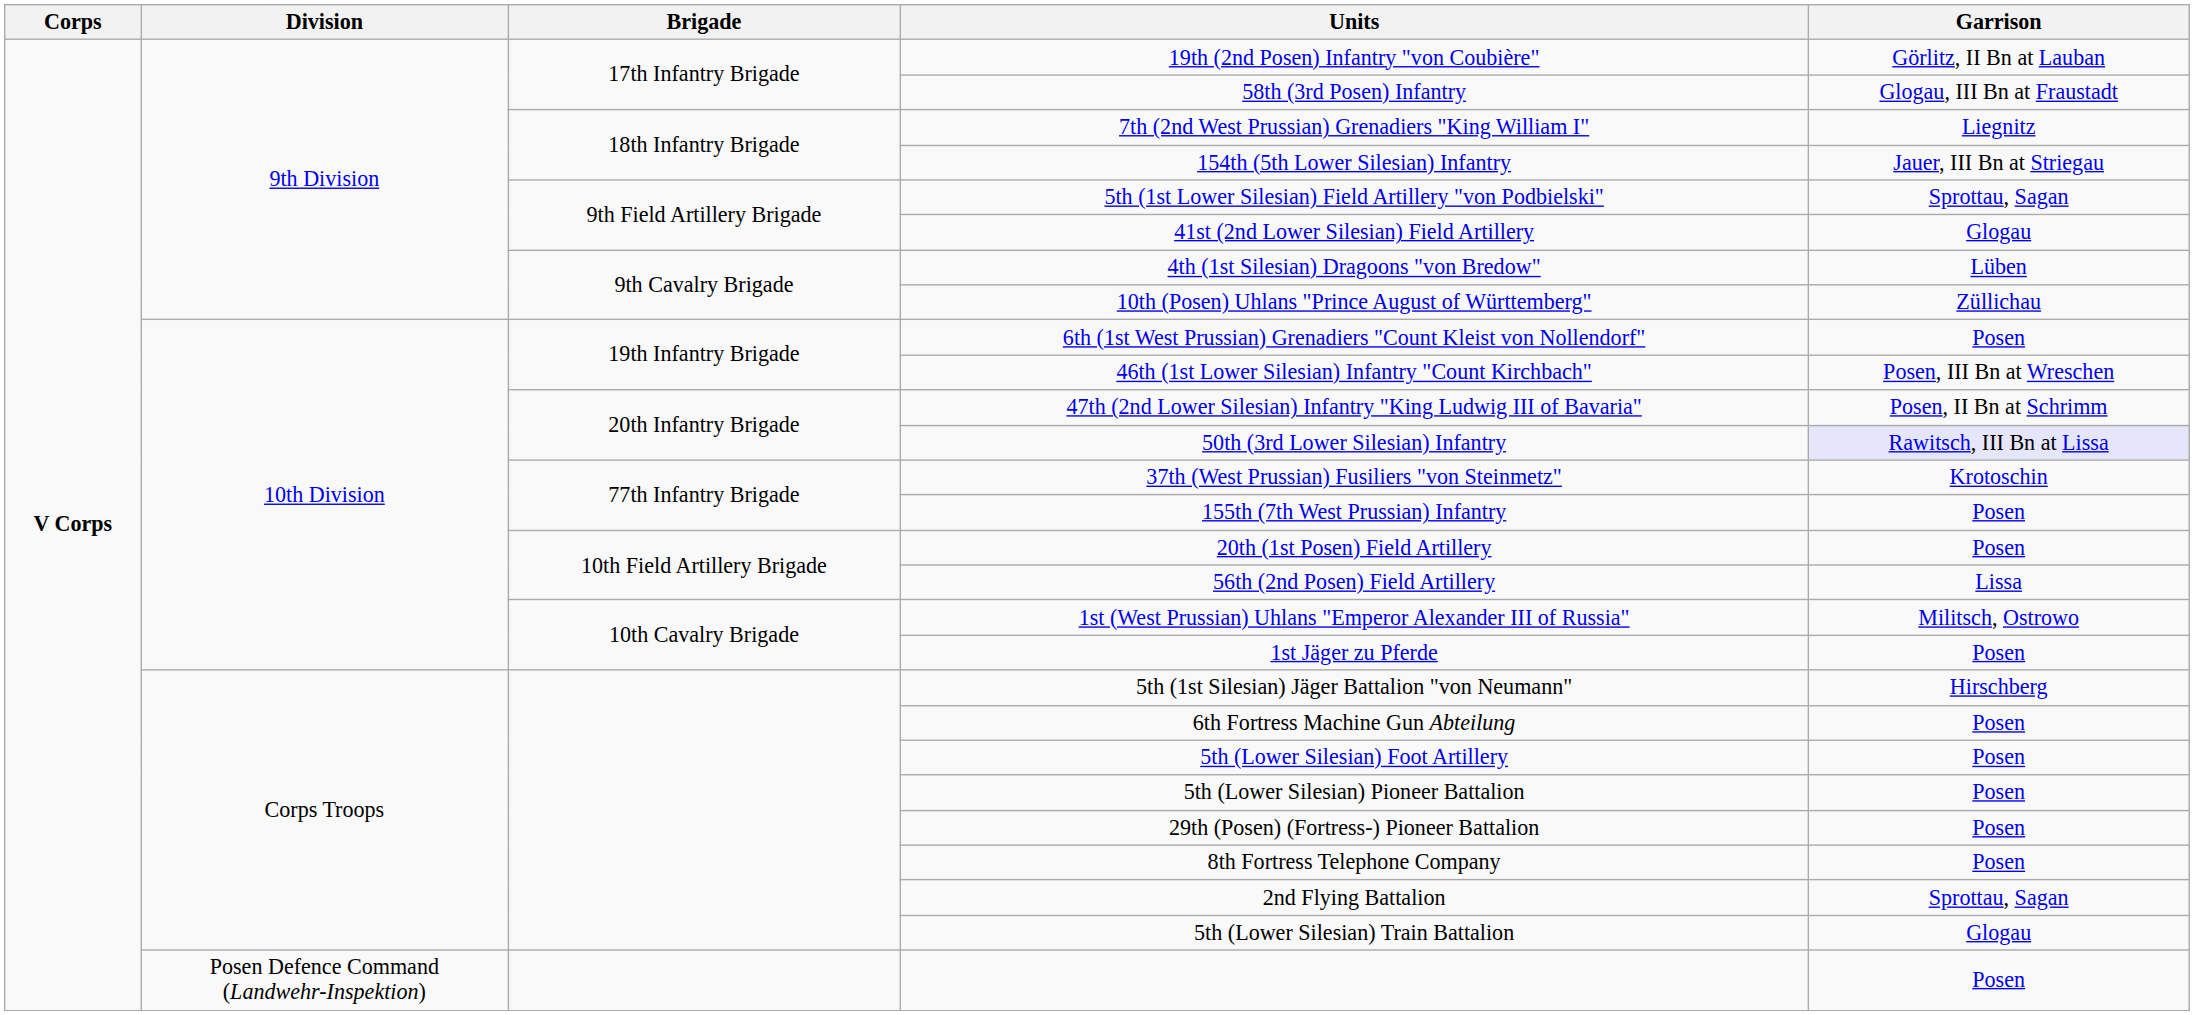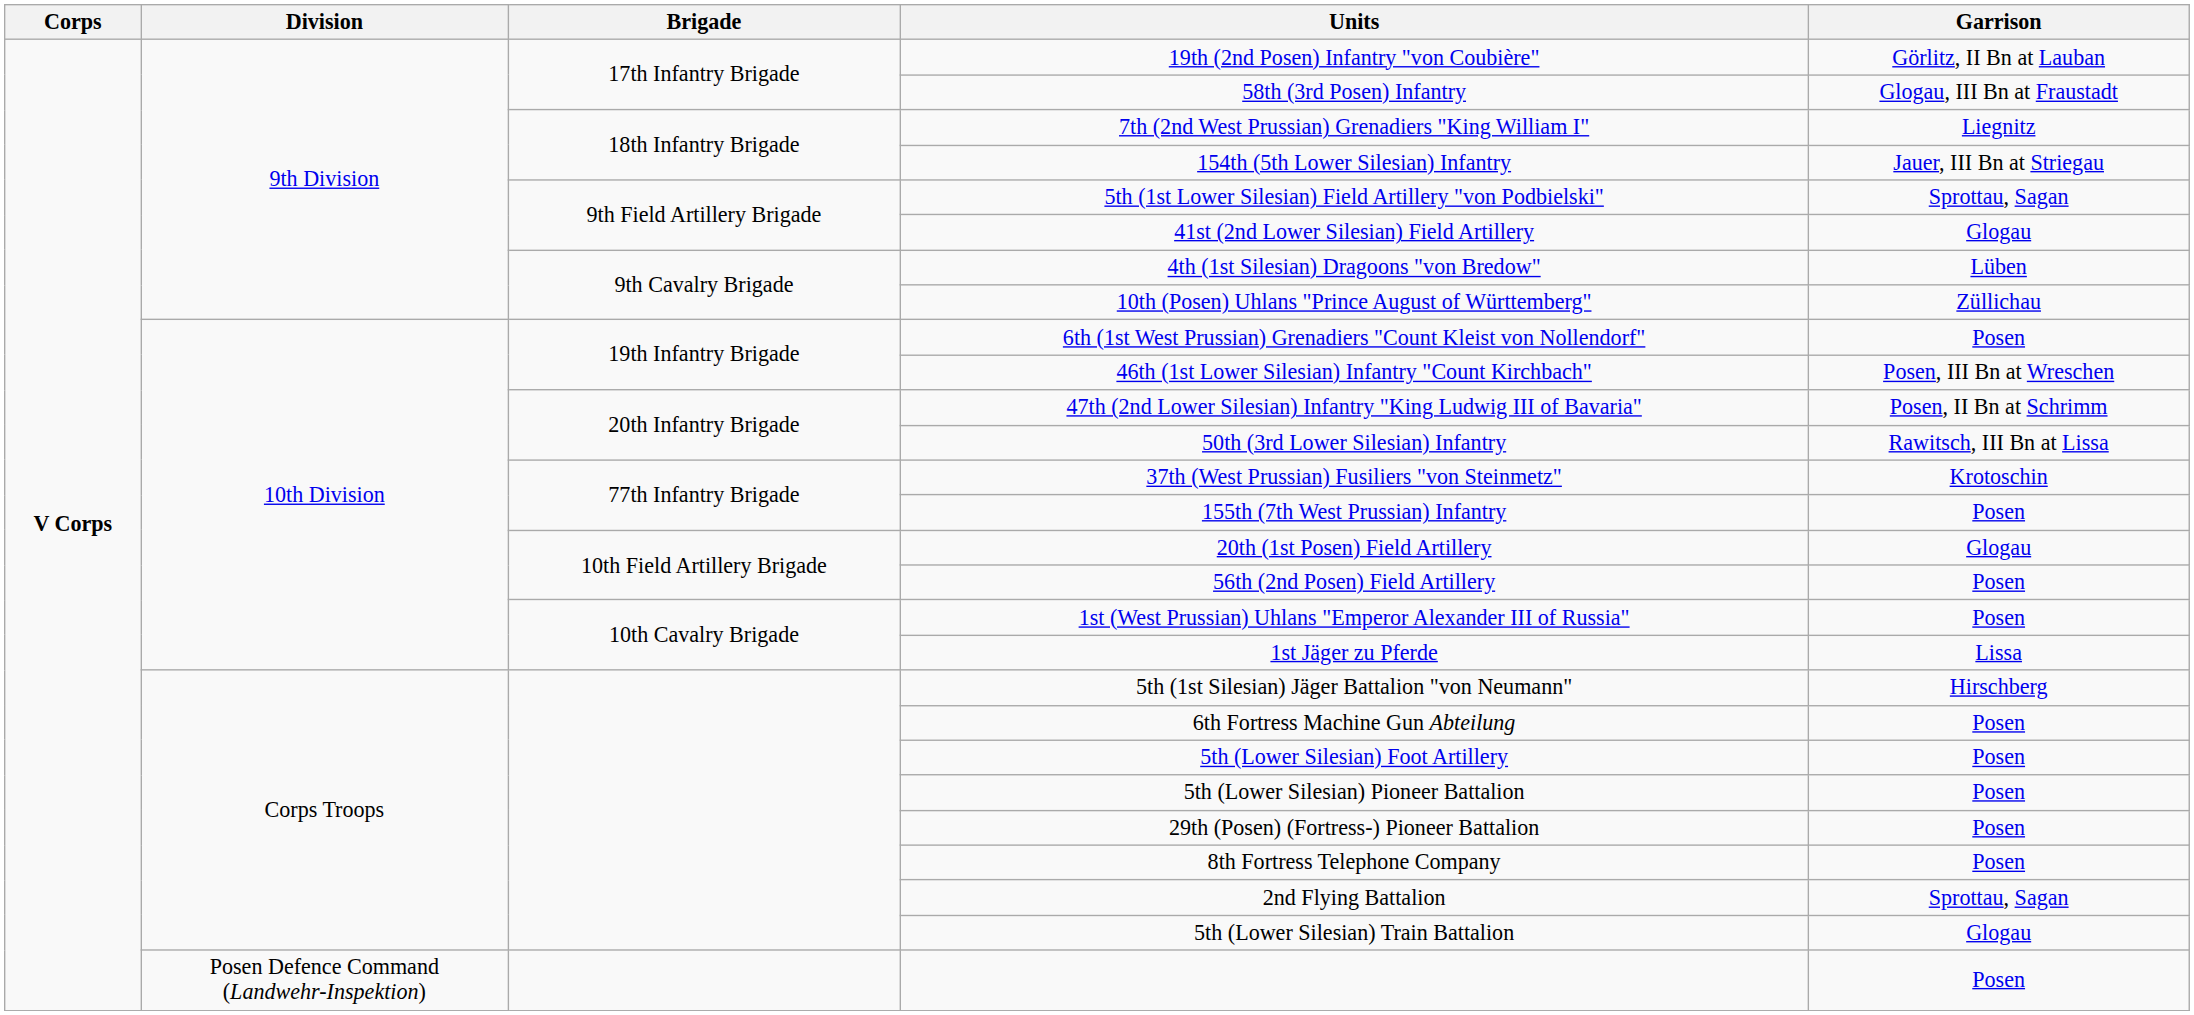50th (3rd Lower Silesian) Infantry | Garrison: lavender background -> no background
20th (1st Posen) Field Artillery | Garrison: Posen -> Glogau
56th (2nd Posen) Field Artillery | Garrison: Lissa -> Posen
1st (West Prussian) Uhlans "Emperor Alexander III of Russia" | Garrison: Militsch, Ostrowo -> Posen
1st Jäger zu Pferde | Garrison: Posen -> Lissa
